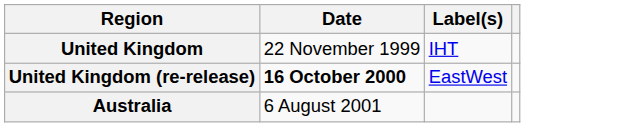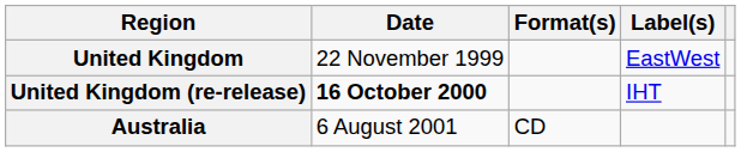+ column: Format(s) | CD
United Kingdom | Label(s): IHT -> EastWest
United Kingdom (re-release) | Label(s): EastWest -> IHT
